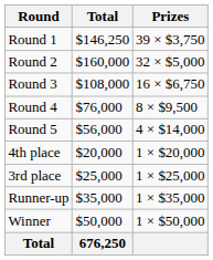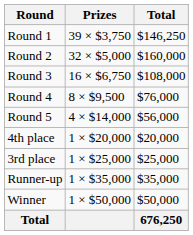columns swapped: Prizes <-> Total
